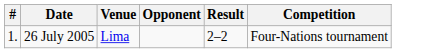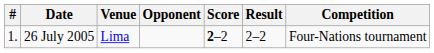+ column: Score | 2–2
